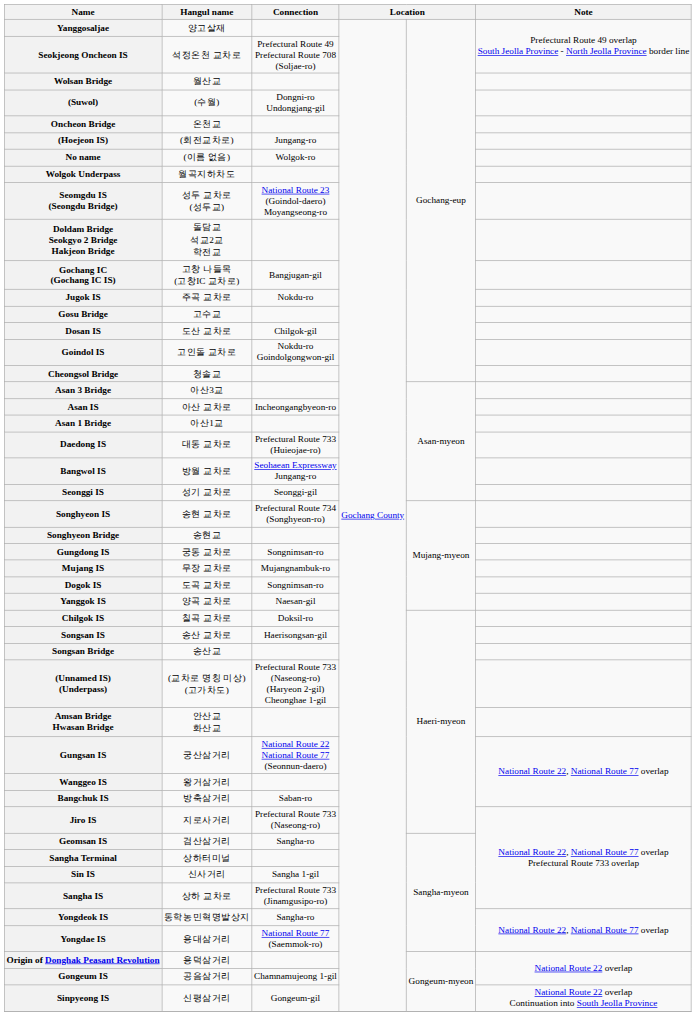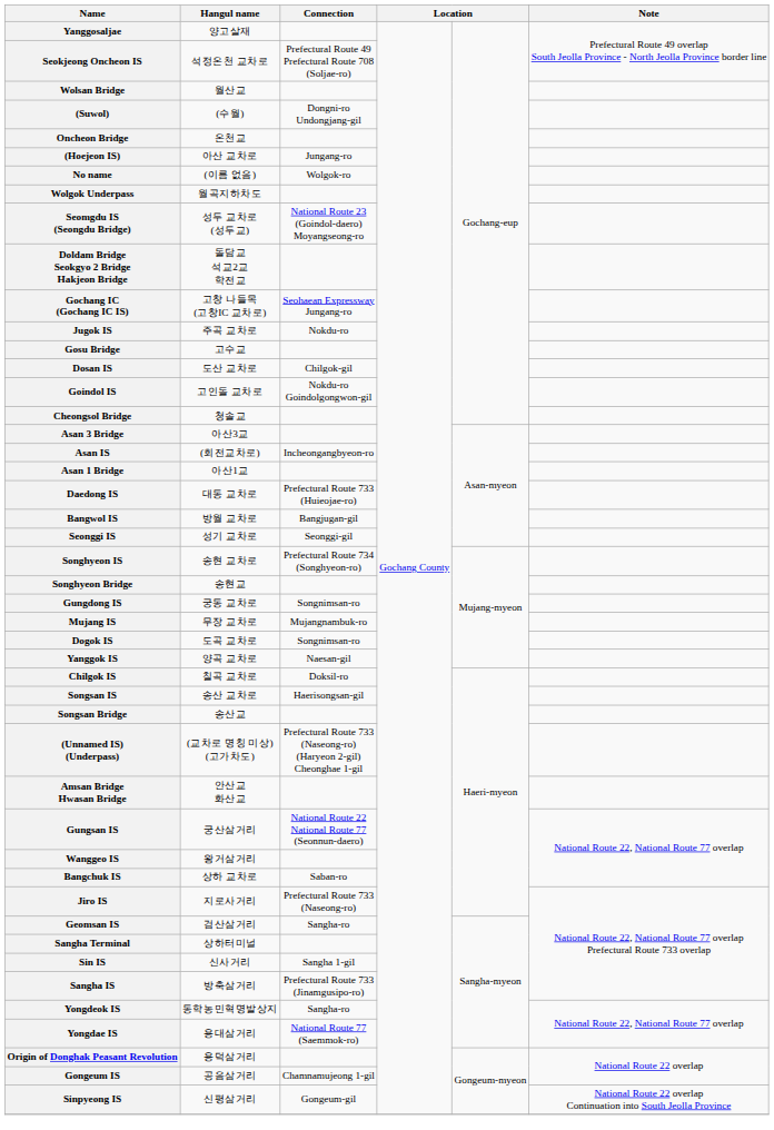(Hoejeon IS) | Hangul name: (회전교차로) -> 아산 교차로
Gochang IC (Gochang IC IS) | Connection: Bangjugan-gil -> Seohaean Expressway Jungang-ro
Asan IS | Hangul name: 아산 교차로 -> (회전교차로)
Bangwol IS | Connection: Seohaean Expressway Jungang-ro -> Bangjugan-gil
Bangchuk IS | Hangul name: 방축삼거리 -> 상하 교차로
Sangha IS | Hangul name: 상하 교차로 -> 방축삼거리
